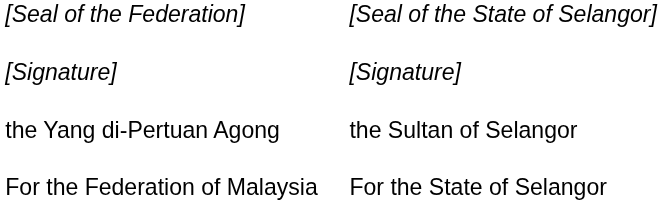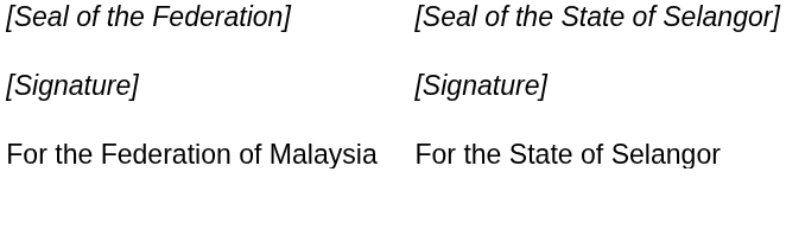- row: the Yang di-Pertuan Agong | the Sultan of Selangor
